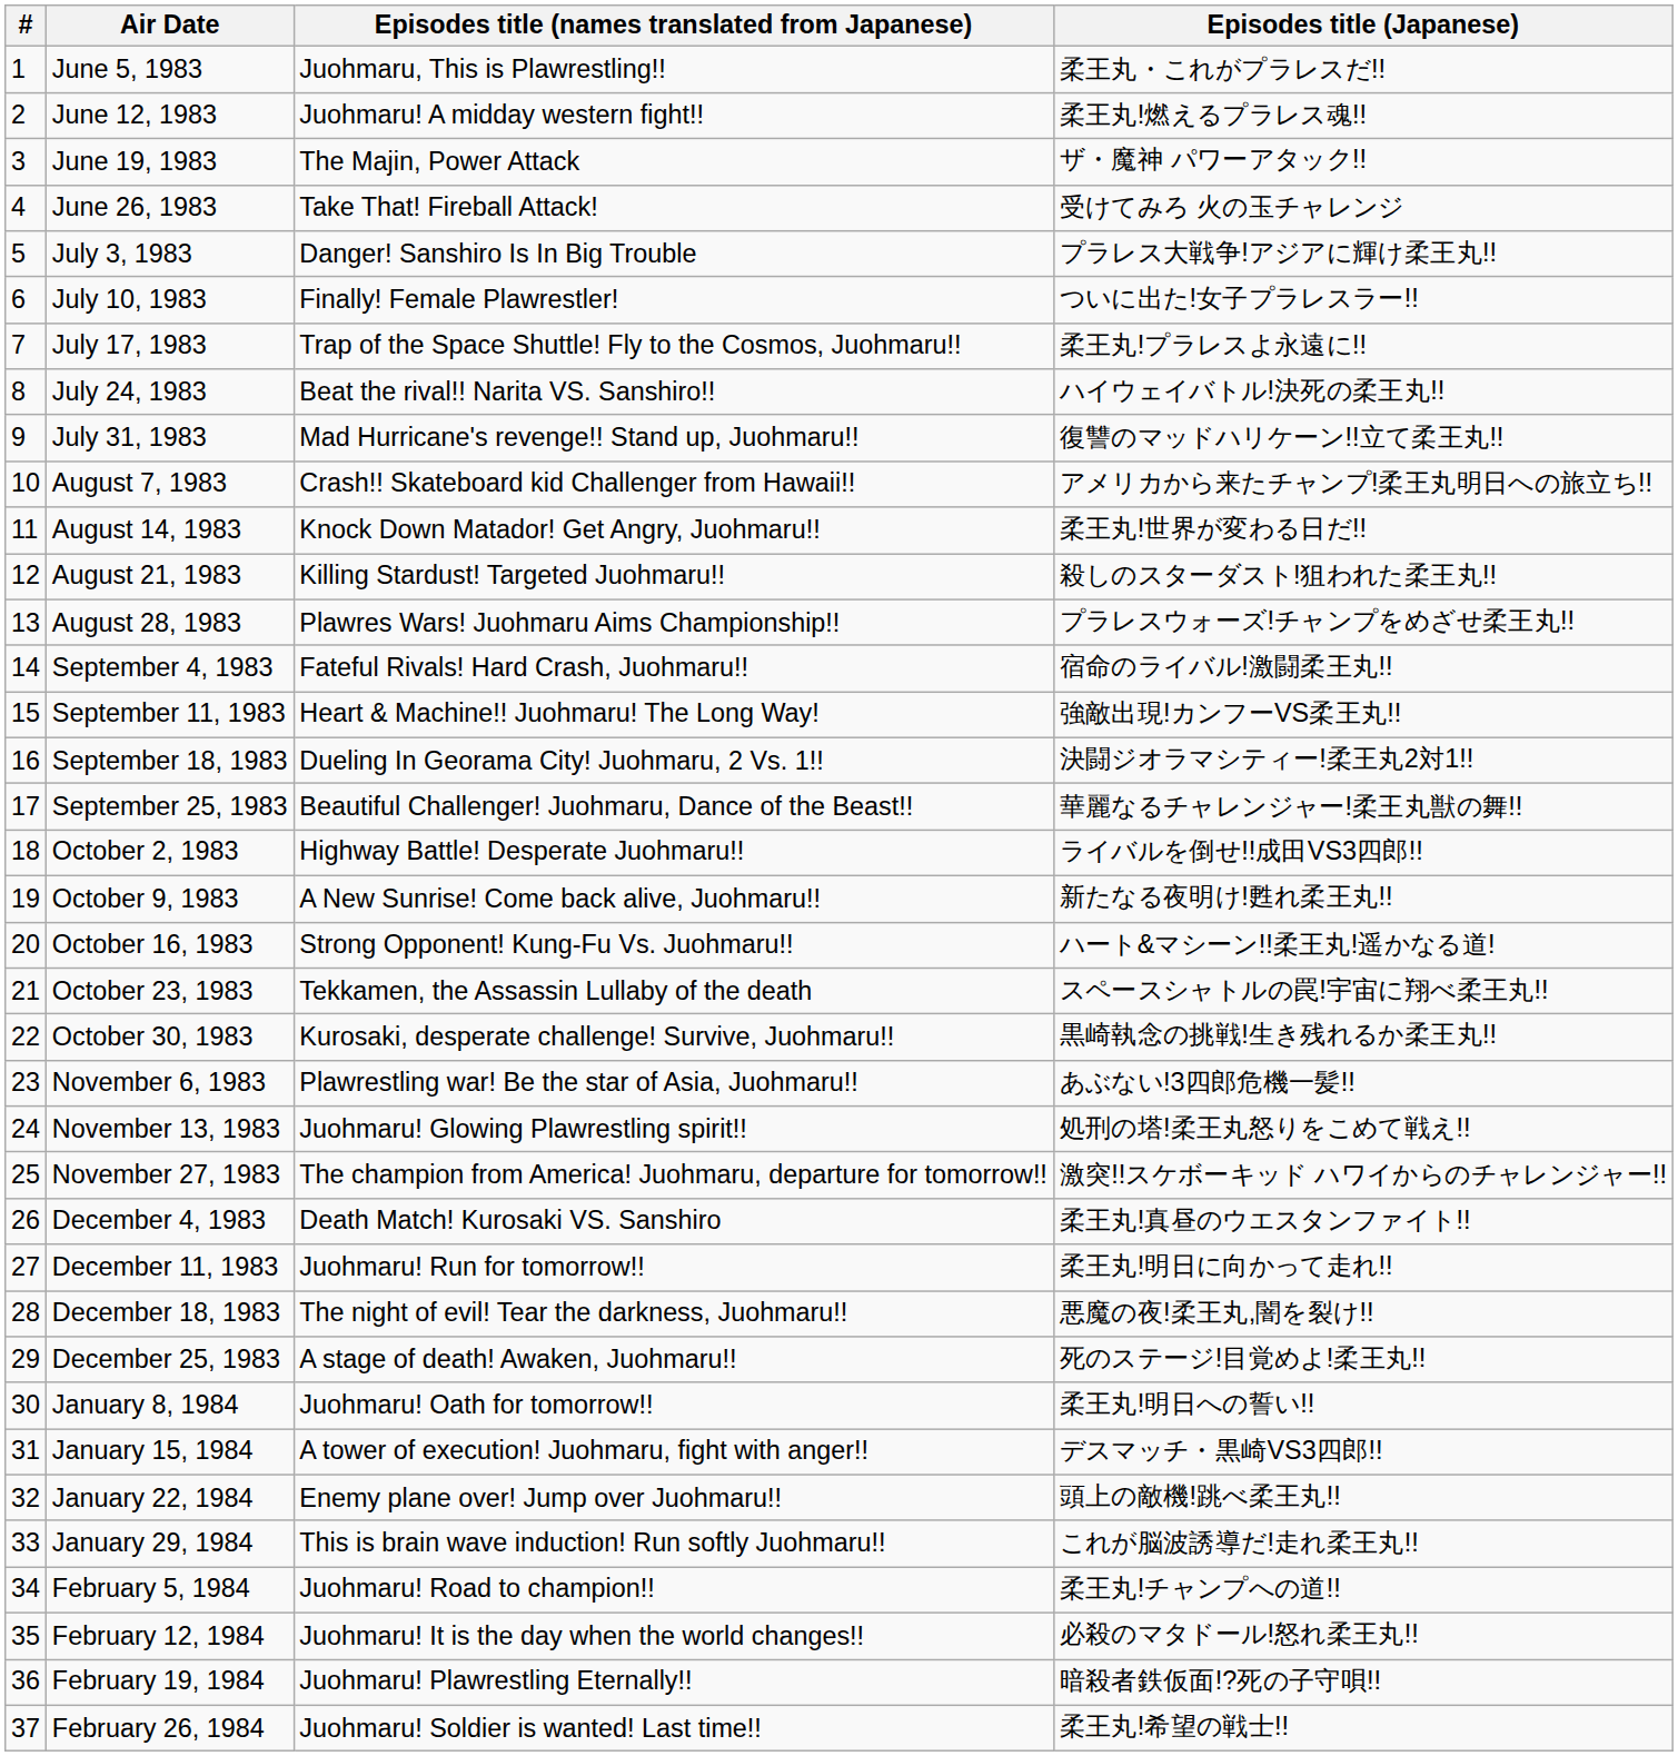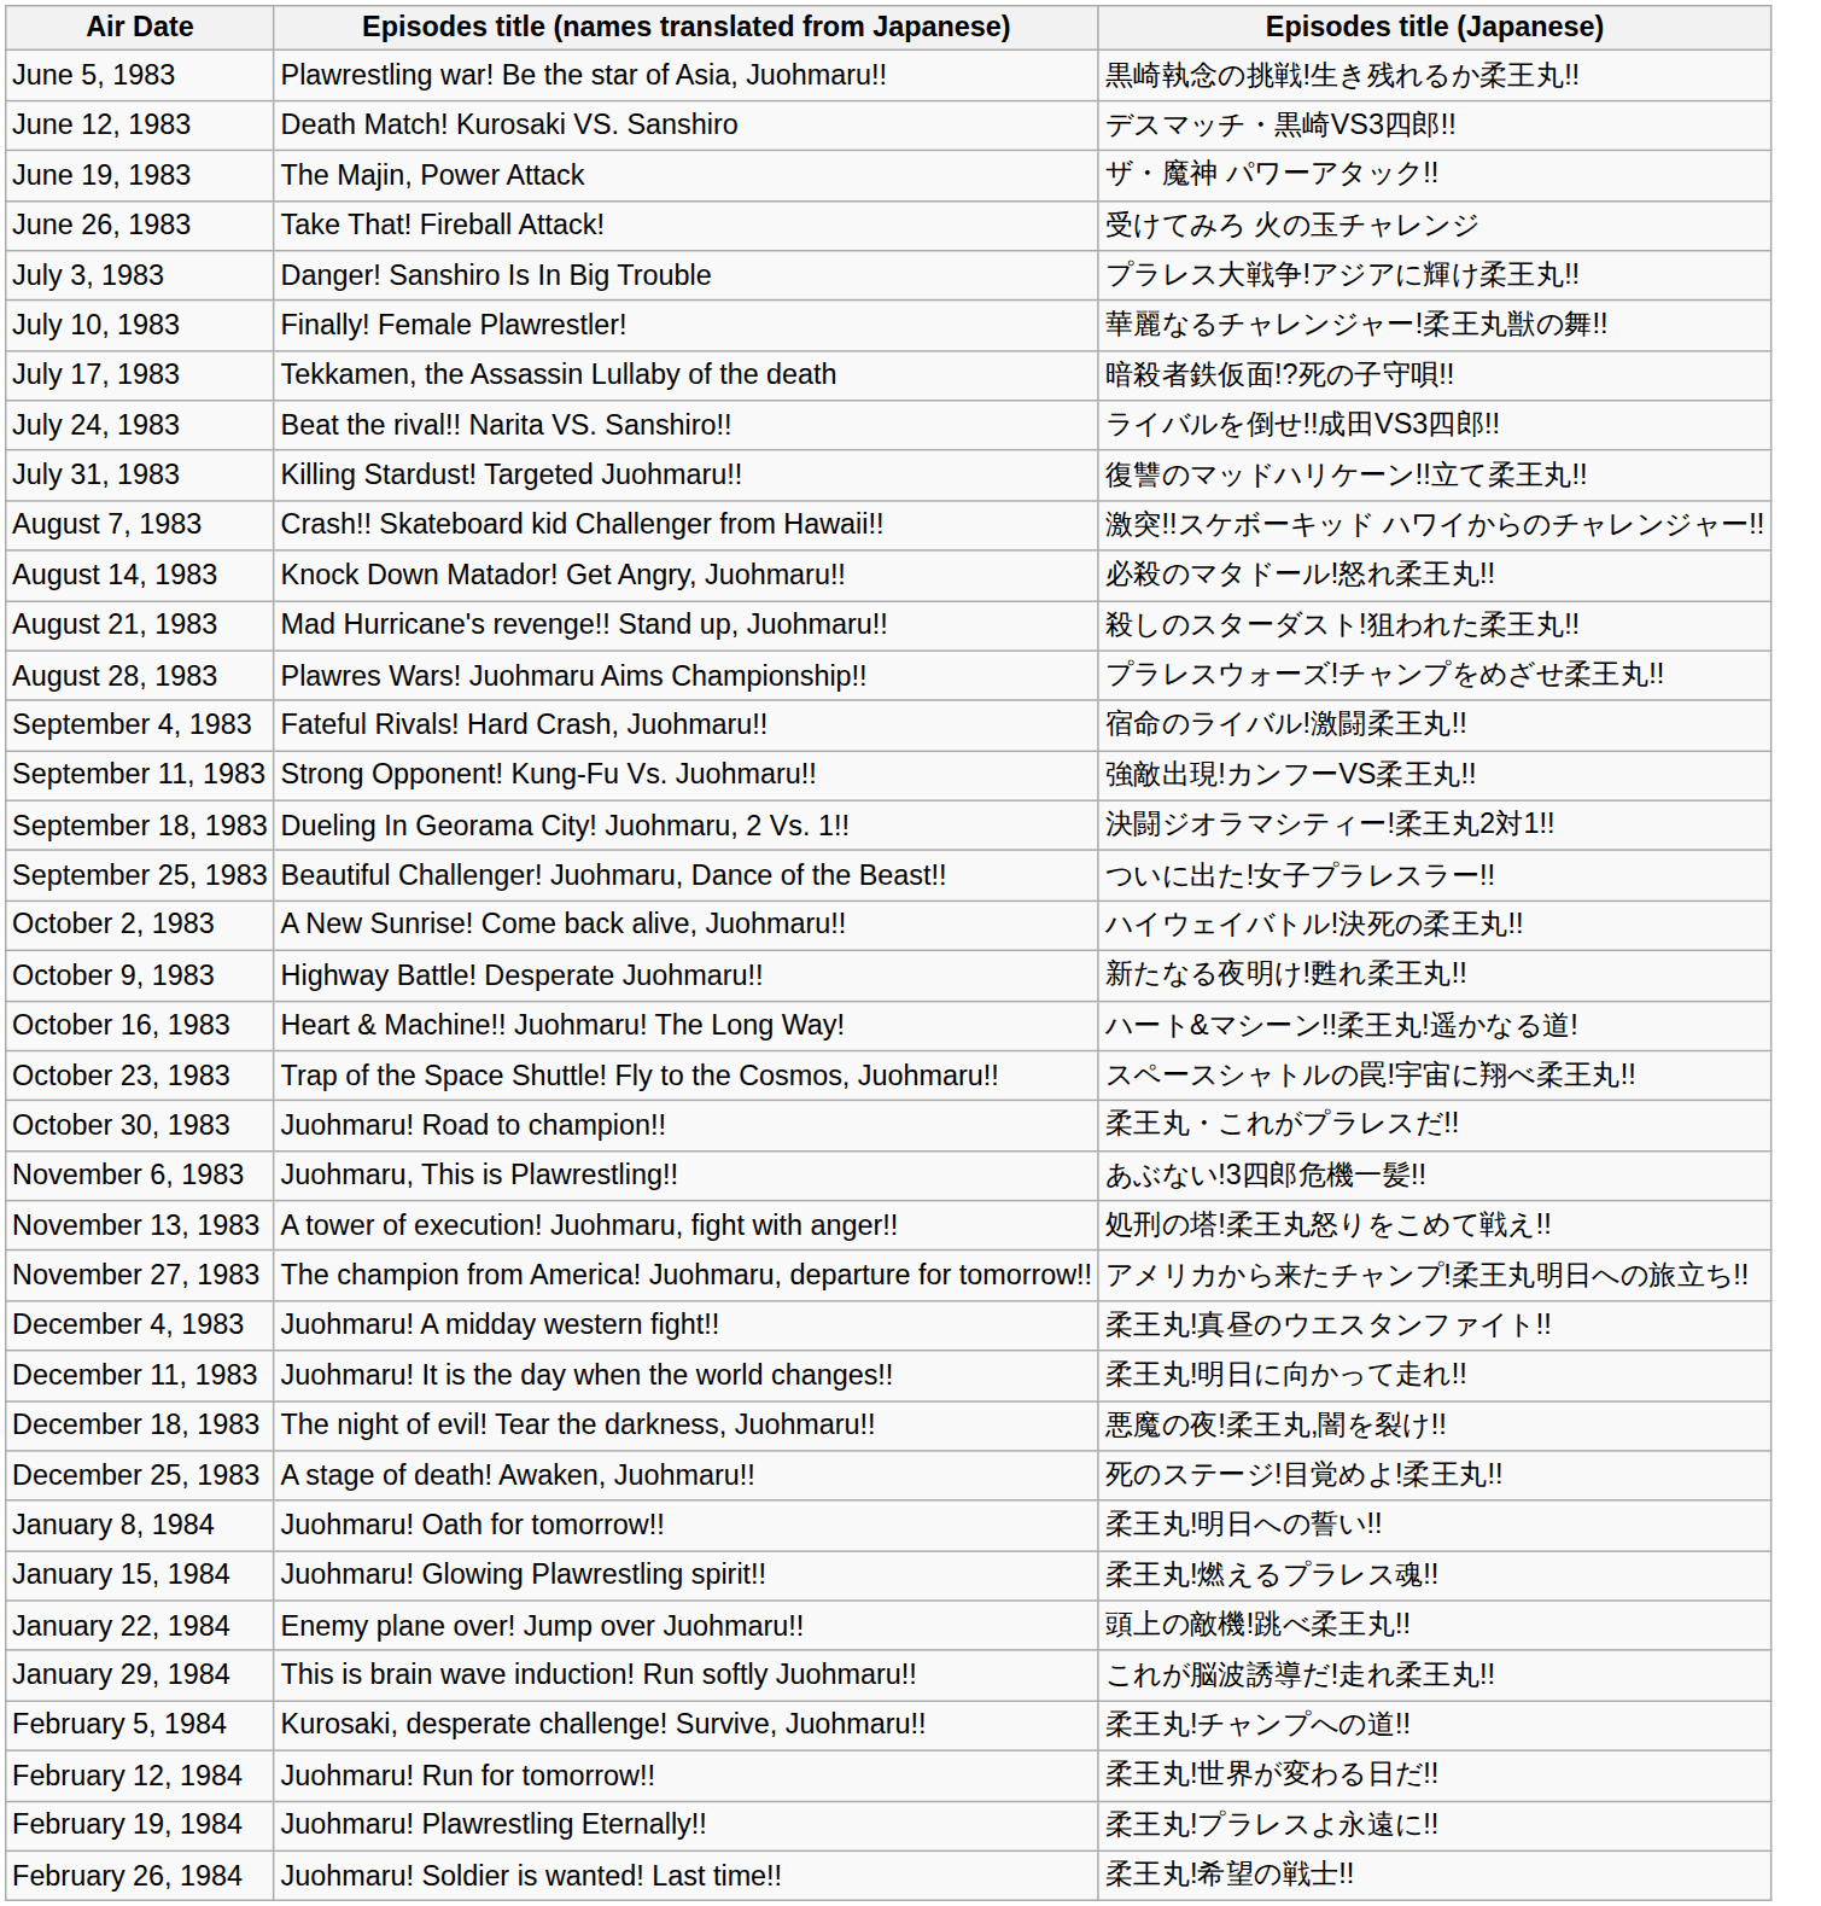- column: # | 1 | 2 | 3 | 4 | 5 | 6 | 7 | 8 | 9 | 10 | 11 | 12 | 13 | 14 | 15 | 16 | 17 | 18 | 19 | 20 | 21 | 22 | 23 | 24 | 25 | 26 | 27 | 28 | 29 | 30 | 31 | 32 | 33 | 34 | 35 | 36 | 37
June 5, 1983 | Episodes title (names translated from Japanese): Juohmaru, This is Plawrestling!! -> Plawrestling war! Be the star of Asia, Juohmaru!!
June 5, 1983 | Episodes title (Japanese): 柔王丸・これがプラレスだ!! -> 黒崎執念の挑戦!生き残れるか柔王丸!!
June 12, 1983 | Episodes title (names translated from Japanese): Juohmaru! A midday western fight!! -> Death Match! Kurosaki VS. Sanshiro
June 12, 1983 | Episodes title (Japanese): 柔王丸!燃えるプラレス魂!! -> デスマッチ・黒崎VS3四郎!!
July 10, 1983 | Episodes title (Japanese): ついに出た!女子プラレスラー!! -> 華麗なるチャレンジャー!柔王丸獣の舞!!
July 17, 1983 | Episodes title (names translated from Japanese): Trap of the Space Shuttle! Fly to the Cosmos, Juohmaru!! -> Tekkamen, the Assassin Lullaby of the death
July 17, 1983 | Episodes title (Japanese): 柔王丸!プラレスよ永遠に!! -> 暗殺者鉄仮面!?死の子守唄!!
July 24, 1983 | Episodes title (Japanese): ハイウェイバトル!決死の柔王丸!! -> ライバルを倒せ!!成田VS3四郎!!
July 31, 1983 | Episodes title (names translated from Japanese): Mad Hurricane's revenge!! Stand up, Juohmaru!! -> Killing Stardust! Targeted Juohmaru!!
August 7, 1983 | Episodes title (Japanese): アメリカから来たチャンプ!柔王丸明日への旅立ち!! -> 激突!!スケボーキッド ハワイからのチャレンジャー!!
August 14, 1983 | Episodes title (Japanese): 柔王丸!世界が変わる日だ!! -> 必殺のマタドール!怒れ柔王丸!!
August 21, 1983 | Episodes title (names translated from Japanese): Killing Stardust! Targeted Juohmaru!! -> Mad Hurricane's revenge!! Stand up, Juohmaru!!
September 11, 1983 | Episodes title (names translated from Japanese): Heart & Machine!! Juohmaru! The Long Way! -> Strong Opponent! Kung-Fu Vs. Juohmaru!!
September 25, 1983 | Episodes title (Japanese): 華麗なるチャレンジャー!柔王丸獣の舞!! -> ついに出た!女子プラレスラー!!
October 2, 1983 | Episodes title (names translated from Japanese): Highway Battle! Desperate Juohmaru!! -> A New Sunrise! Come back alive, Juohmaru!!
October 2, 1983 | Episodes title (Japanese): ライバルを倒せ!!成田VS3四郎!! -> ハイウェイバトル!決死の柔王丸!!
October 9, 1983 | Episodes title (names translated from Japanese): A New Sunrise! Come back alive, Juohmaru!! -> Highway Battle! Desperate Juohmaru!!
October 16, 1983 | Episodes title (names translated from Japanese): Strong Opponent! Kung-Fu Vs. Juohmaru!! -> Heart & Machine!! Juohmaru! The Long Way!
October 23, 1983 | Episodes title (names translated from Japanese): Tekkamen, the Assassin Lullaby of the death -> Trap of the Space Shuttle! Fly to the Cosmos, Juohmaru!!
October 30, 1983 | Episodes title (names translated from Japanese): Kurosaki, desperate challenge! Survive, Juohmaru!! -> Juohmaru! Road to champion!!
October 30, 1983 | Episodes title (Japanese): 黒崎執念の挑戦!生き残れるか柔王丸!! -> 柔王丸・これがプラレスだ!!
November 6, 1983 | Episodes title (names translated from Japanese): Plawrestling war! Be the star of Asia, Juohmaru!! -> Juohmaru, This is Plawrestling!!
November 13, 1983 | Episodes title (names translated from Japanese): Juohmaru! Glowing Plawrestling spirit!! -> A tower of execution! Juohmaru, fight with anger!!
November 27, 1983 | Episodes title (Japanese): 激突!!スケボーキッド ハワイからのチャレンジャー!! -> アメリカから来たチャンプ!柔王丸明日への旅立ち!!
December 4, 1983 | Episodes title (names translated from Japanese): Death Match! Kurosaki VS. Sanshiro -> Juohmaru! A midday western fight!!
December 11, 1983 | Episodes title (names translated from Japanese): Juohmaru! Run for tomorrow!! -> Juohmaru! It is the day when the world changes!!
January 15, 1984 | Episodes title (names translated from Japanese): A tower of execution! Juohmaru, fight with anger!! -> Juohmaru! Glowing Plawrestling spirit!!
January 15, 1984 | Episodes title (Japanese): デスマッチ・黒崎VS3四郎!! -> 柔王丸!燃えるプラレス魂!!
February 5, 1984 | Episodes title (names translated from Japanese): Juohmaru! Road to champion!! -> Kurosaki, desperate challenge! Survive, Juohmaru!!
February 12, 1984 | Episodes title (names translated from Japanese): Juohmaru! It is the day when the world changes!! -> Juohmaru! Run for tomorrow!!
February 12, 1984 | Episodes title (Japanese): 必殺のマタドール!怒れ柔王丸!! -> 柔王丸!世界が変わる日だ!!
February 19, 1984 | Episodes title (Japanese): 暗殺者鉄仮面!?死の子守唄!! -> 柔王丸!プラレスよ永遠に!!
